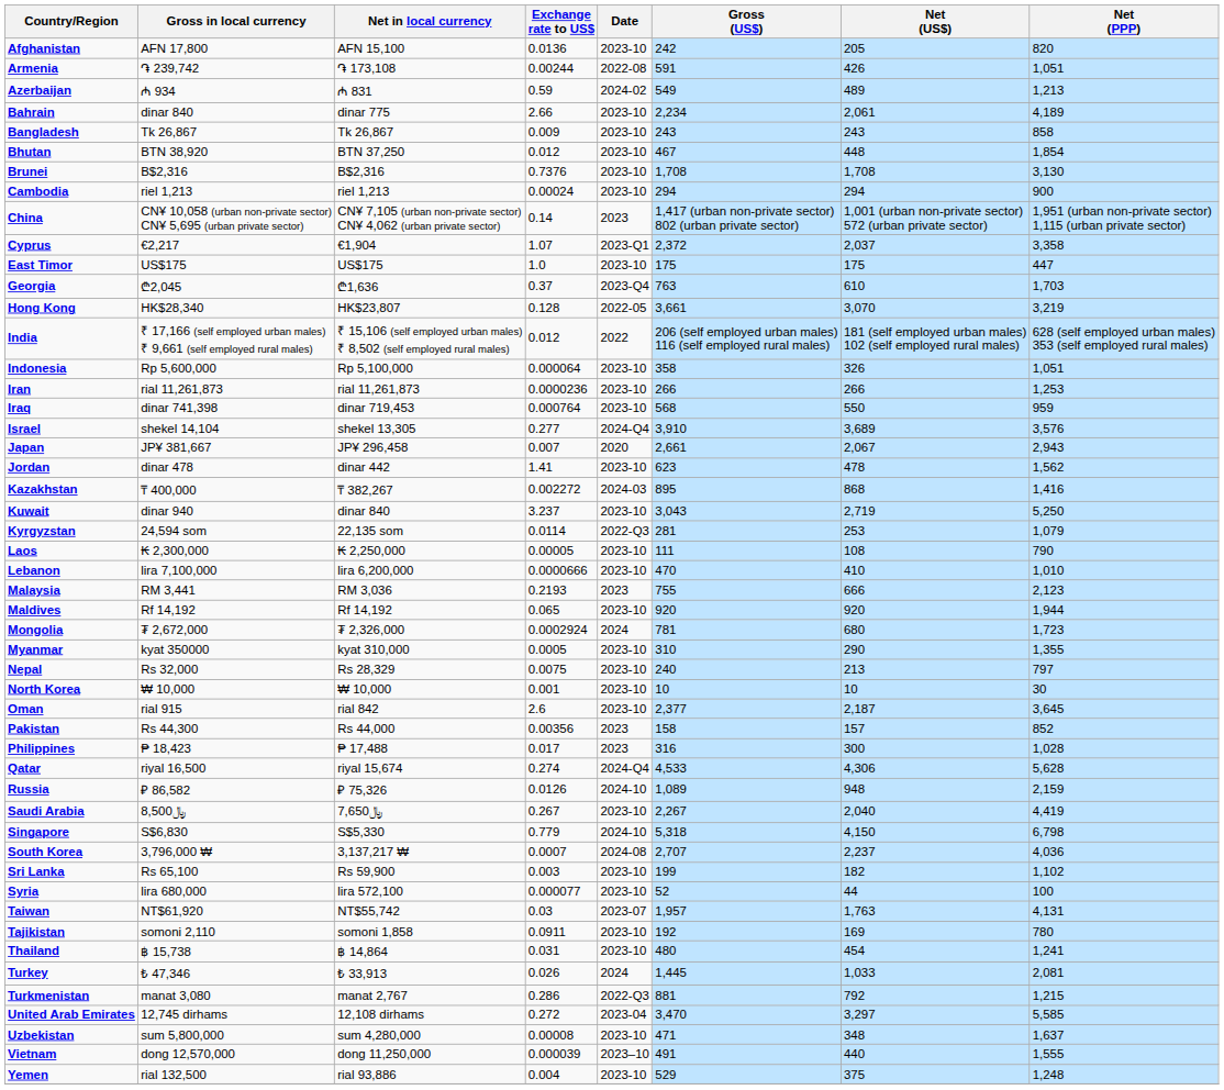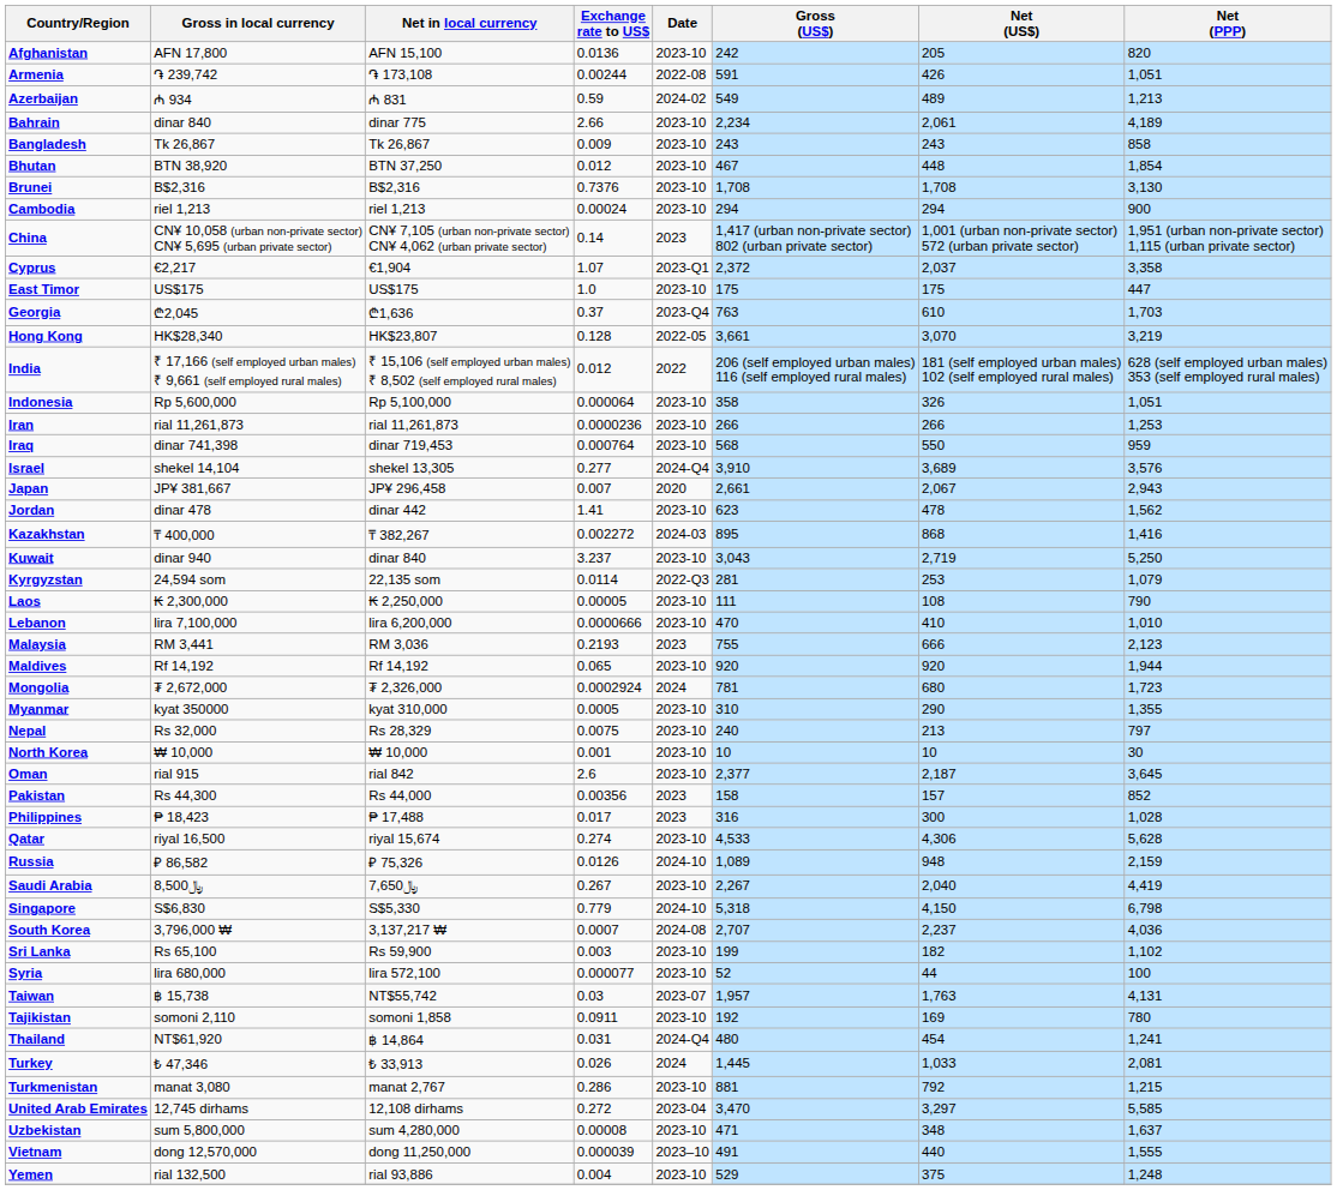Qatar | Date: 2024-Q4 -> 2023-10
Taiwan | Gross in local currency: NT$61,920 -> ฿ 15,738
Thailand | Gross in local currency: ฿ 15,738 -> NT$61,920
Thailand | Date: 2023-10 -> 2024-Q4
Turkmenistan | Date: 2022-Q3 -> 2023-10
